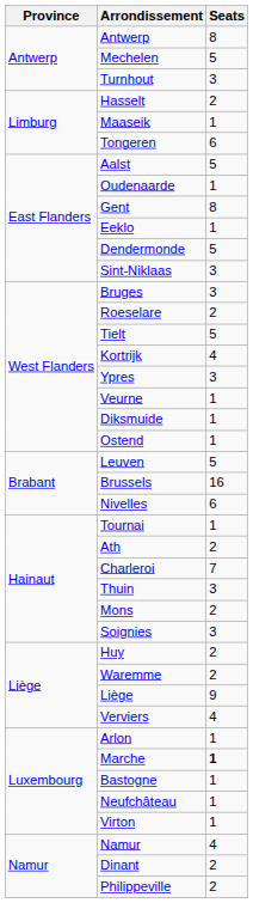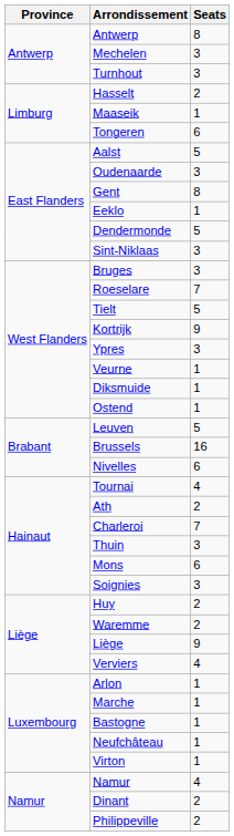Mechelen | Seats: 5 -> 3
Oudenaarde | Seats: 1 -> 3
Roeselare | Seats: 2 -> 7
Kortrijk | Seats: 4 -> 9
Tournai | Seats: 1 -> 4
Mons | Seats: 2 -> 6
Marche | Seats: bold -> normal
